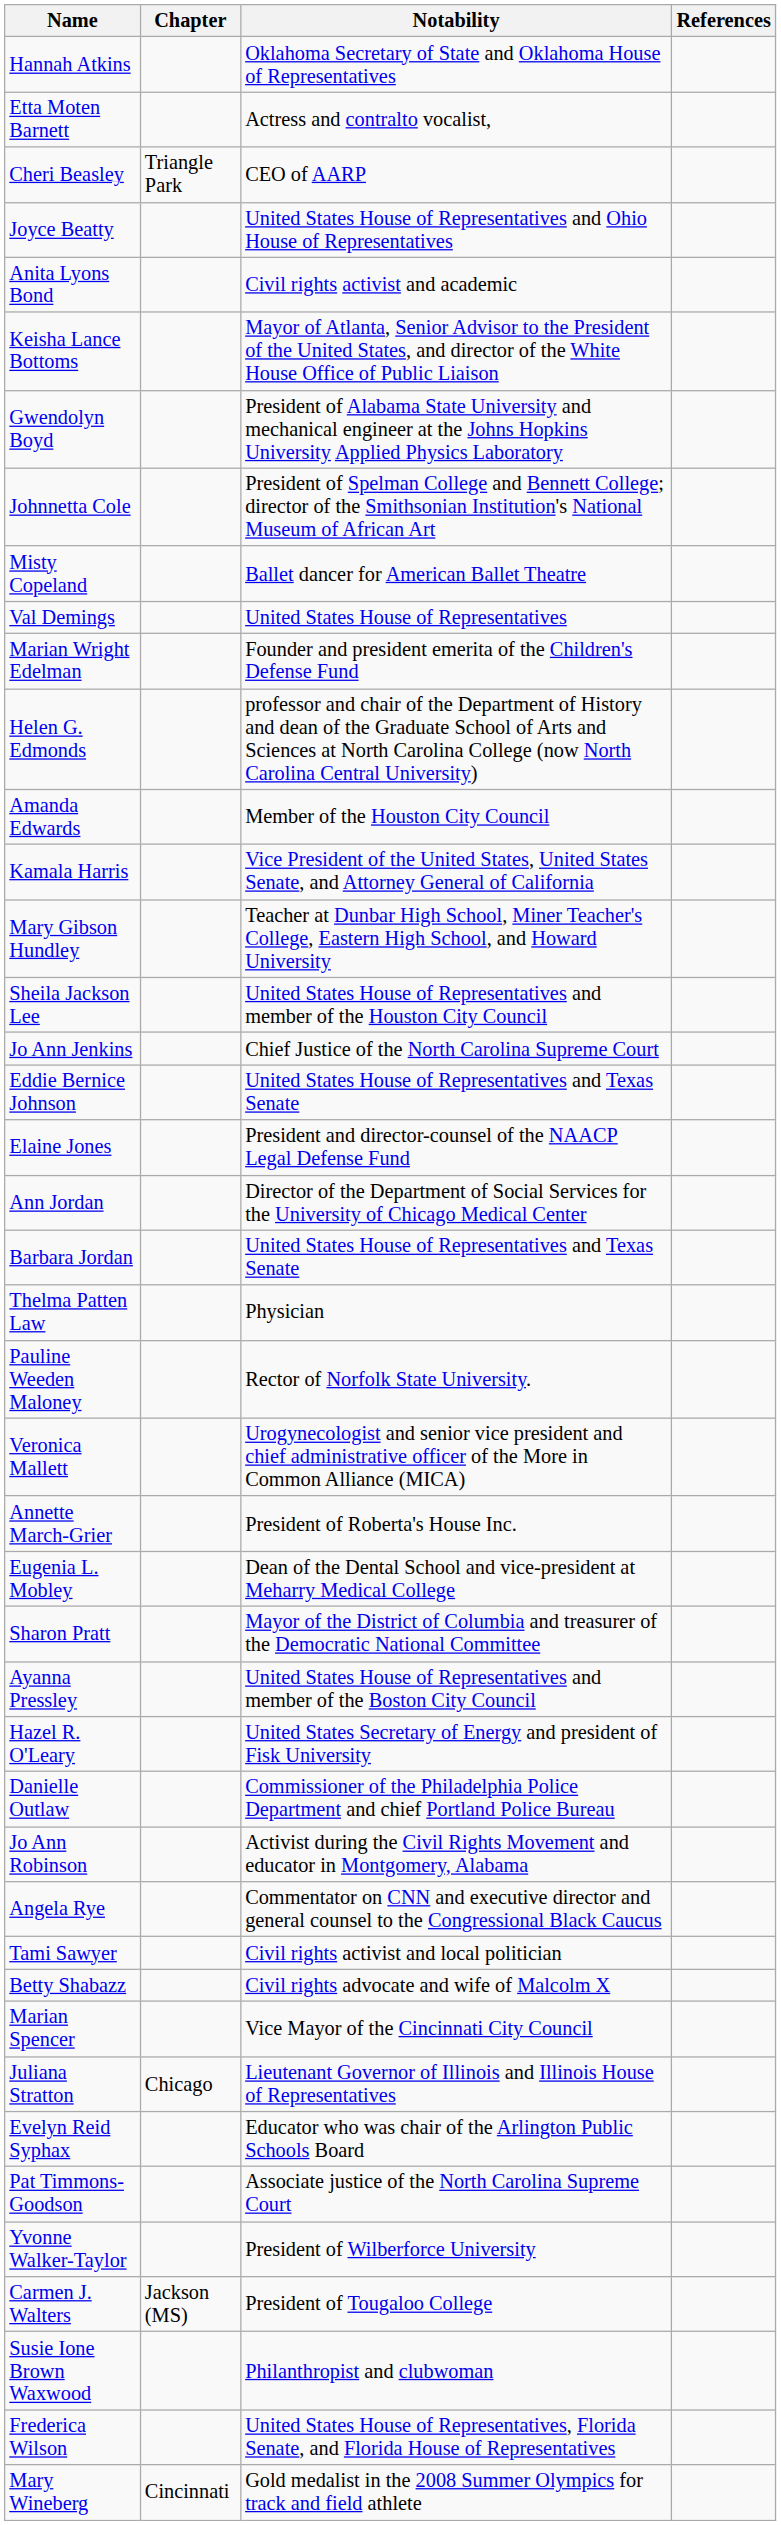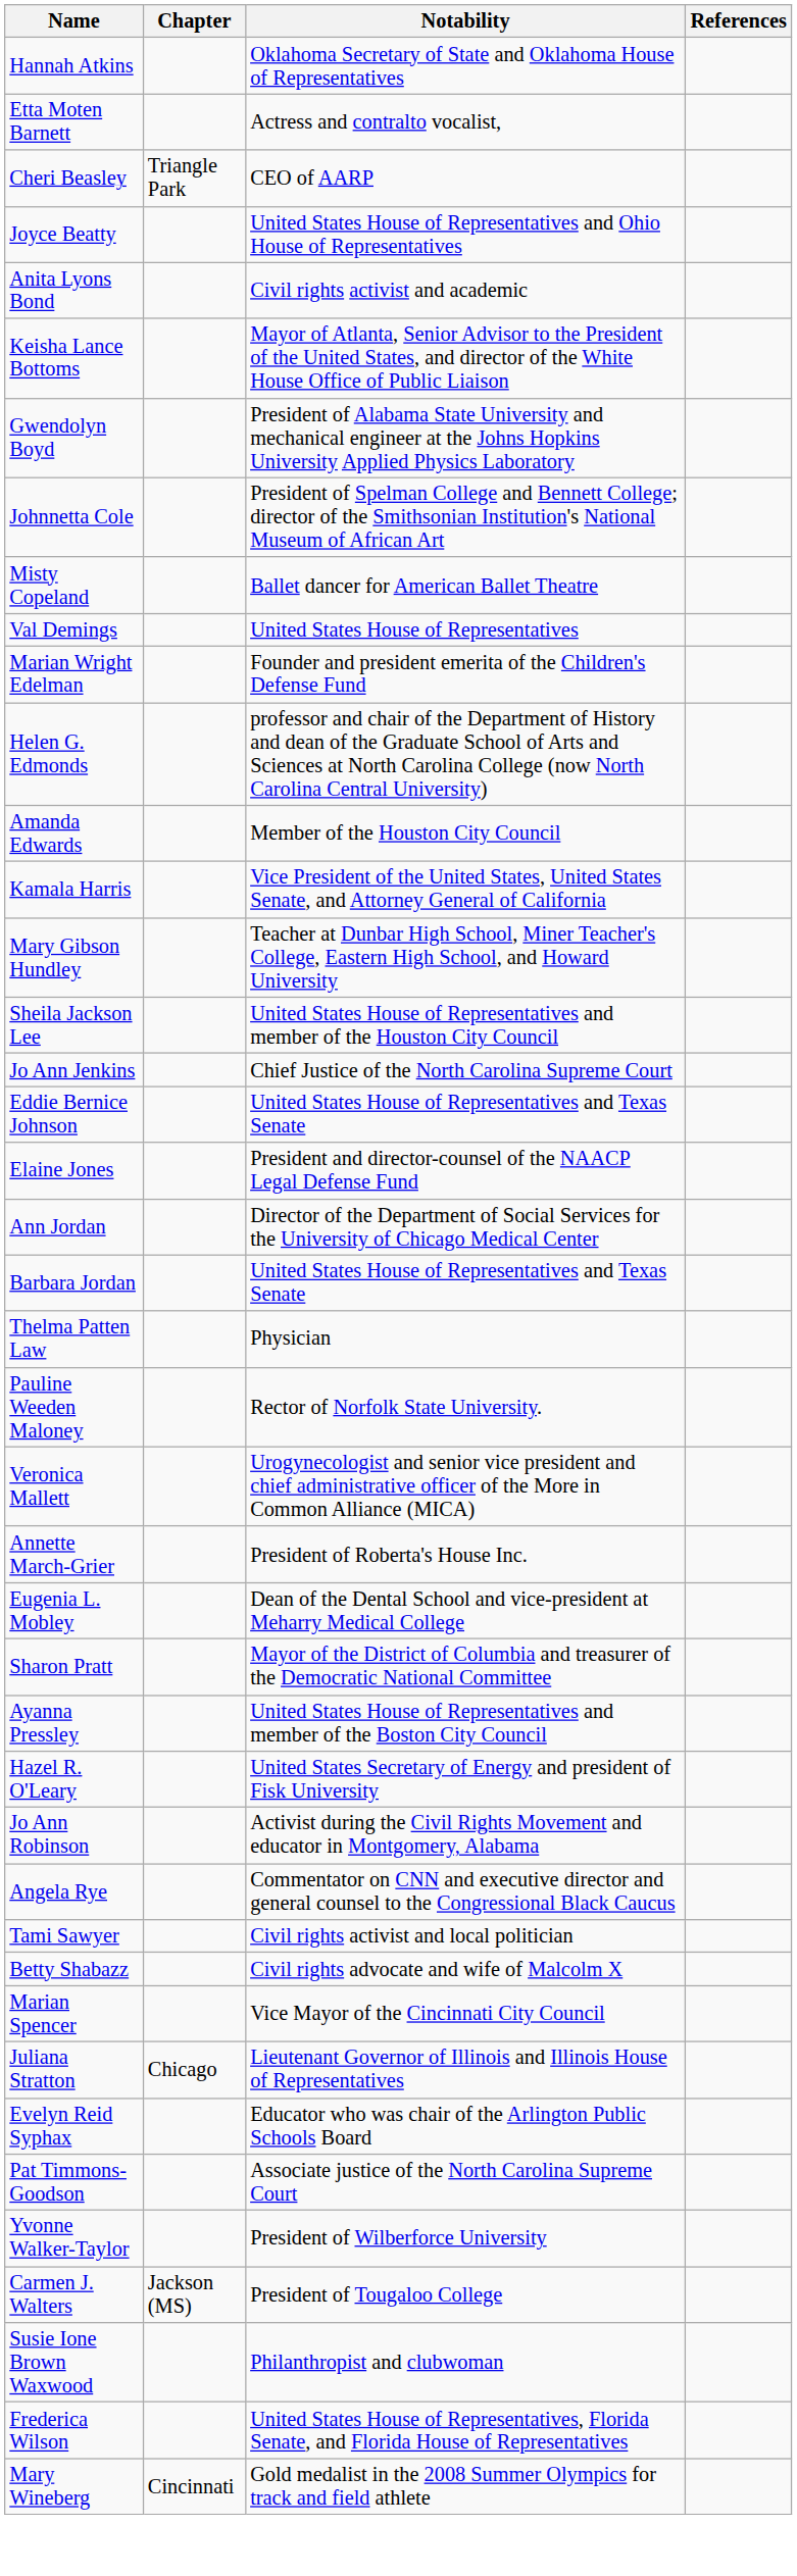- row: Danielle Outlaw | Commissioner of the Philadelphia Police Department and chief Portland Police Bureau
